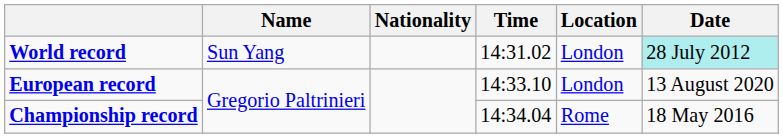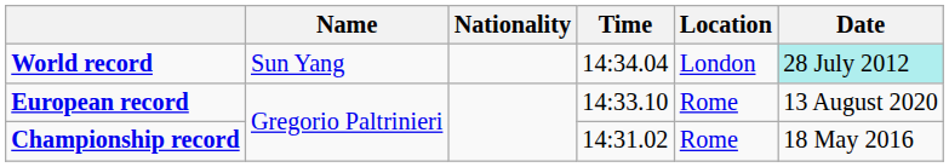World record | Time: 14:31.02 -> 14:34.04
European record | Location: London -> Rome
Championship record | Time: 14:34.04 -> 14:31.02
